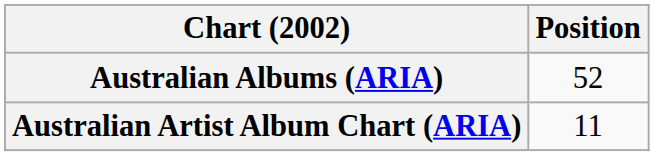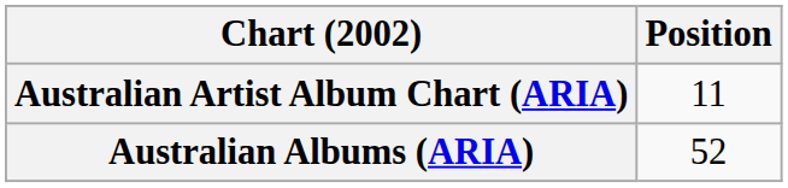rows swapped: Australian Albums (ARIA) <-> Australian Artist Album Chart (ARIA)
